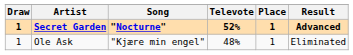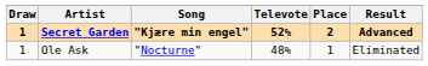Secret Garden | Song: "Nocturne" -> "Kjære min engel"
Secret Garden | Place: 1 -> 2
Ole Ask | Song: "Kjære min engel" -> "Nocturne"
